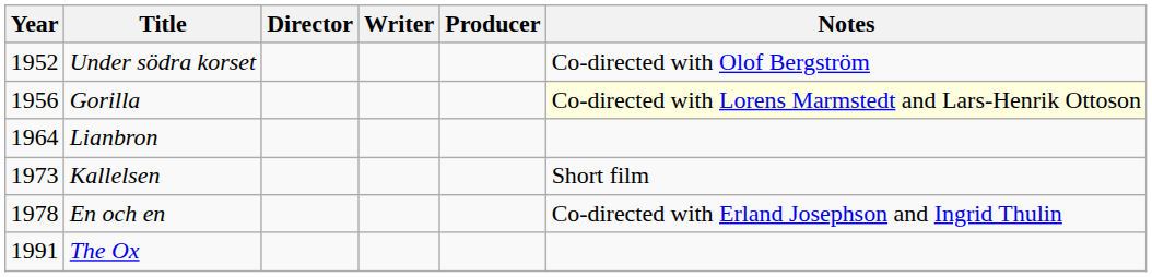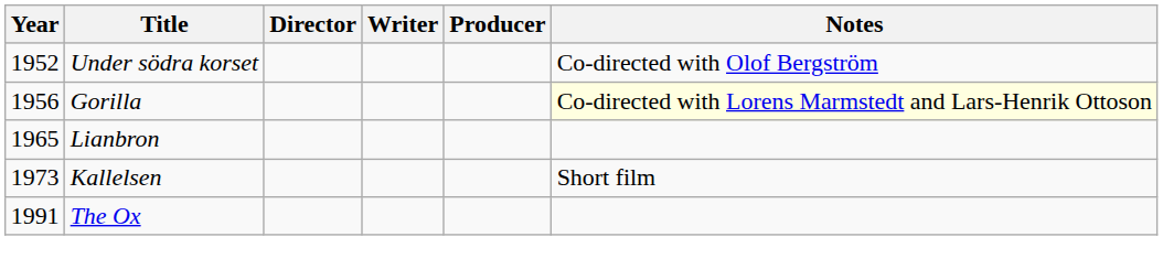Lianbron | Year: 1964 -> 1965
- row: 1978 | En och en | Co-directed with Erland Josephson and Ingrid Thulin
